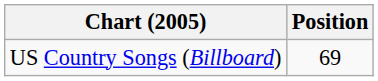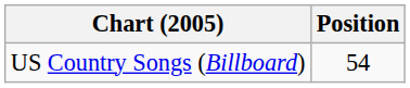US Country Songs (Billboard) | Position: 69 -> 54
